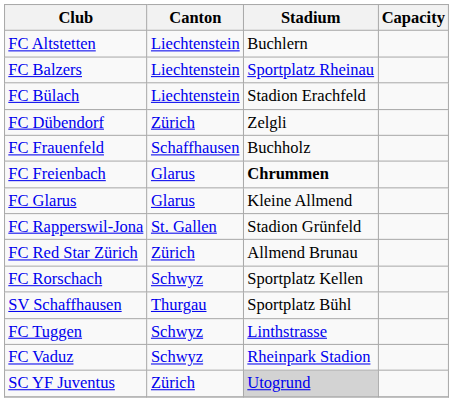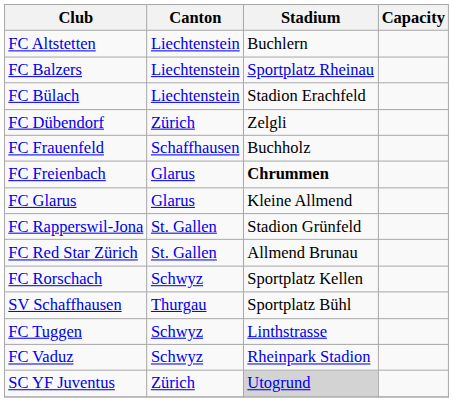FC Red Star Zürich | Canton: Zürich -> St. Gallen
